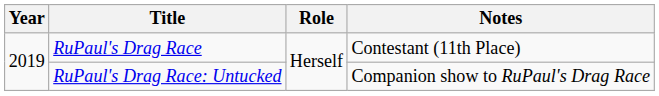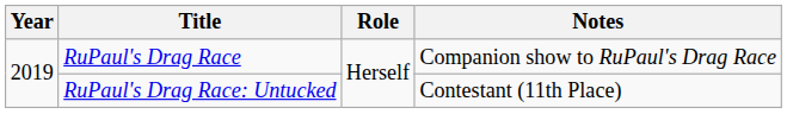RuPaul's Drag Race | Notes: Contestant (11th Place) -> Companion show to RuPaul's Drag Race
RuPaul's Drag Race: Untucked | Notes: Companion show to RuPaul's Drag Race -> Contestant (11th Place)
